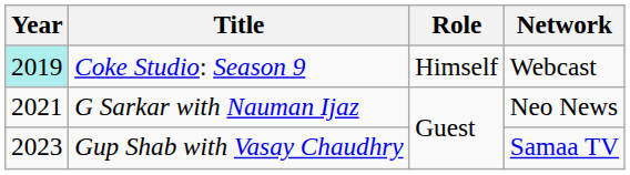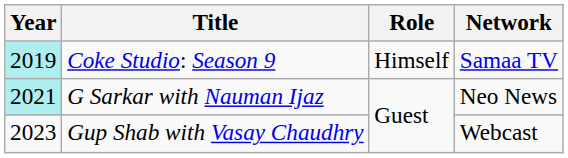Coke Studio: Season 9 | Network: Webcast -> Samaa TV
G Sarkar with Nauman Ijaz | Year: no background -> paleturquoise background
Gup Shab with Vasay Chaudhry | Network: Samaa TV -> Webcast
